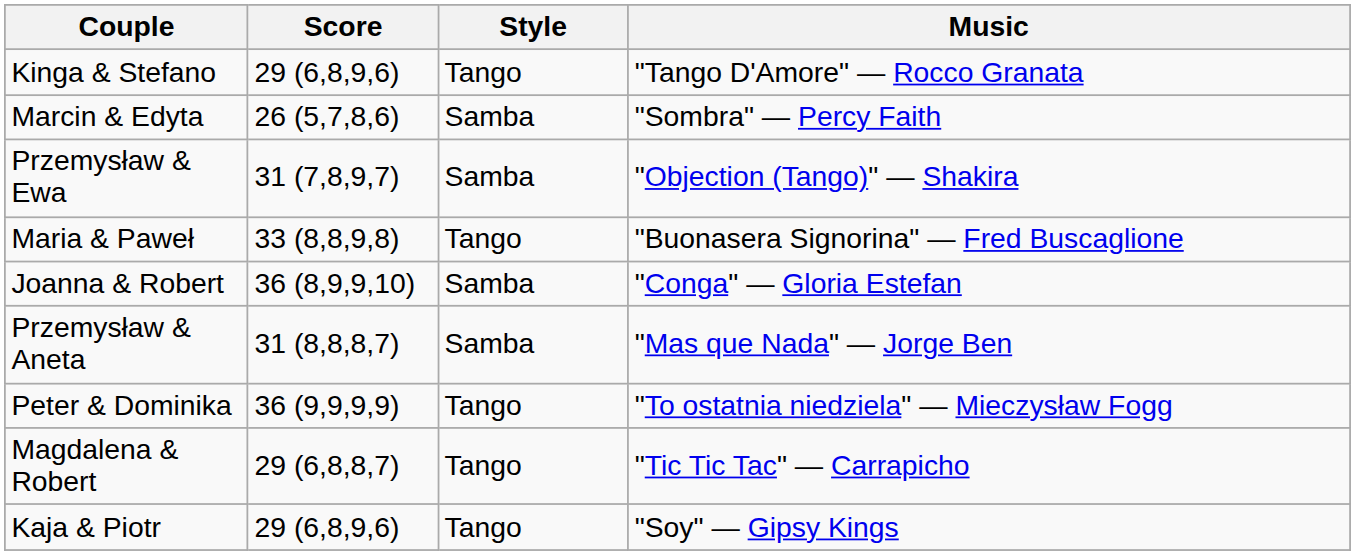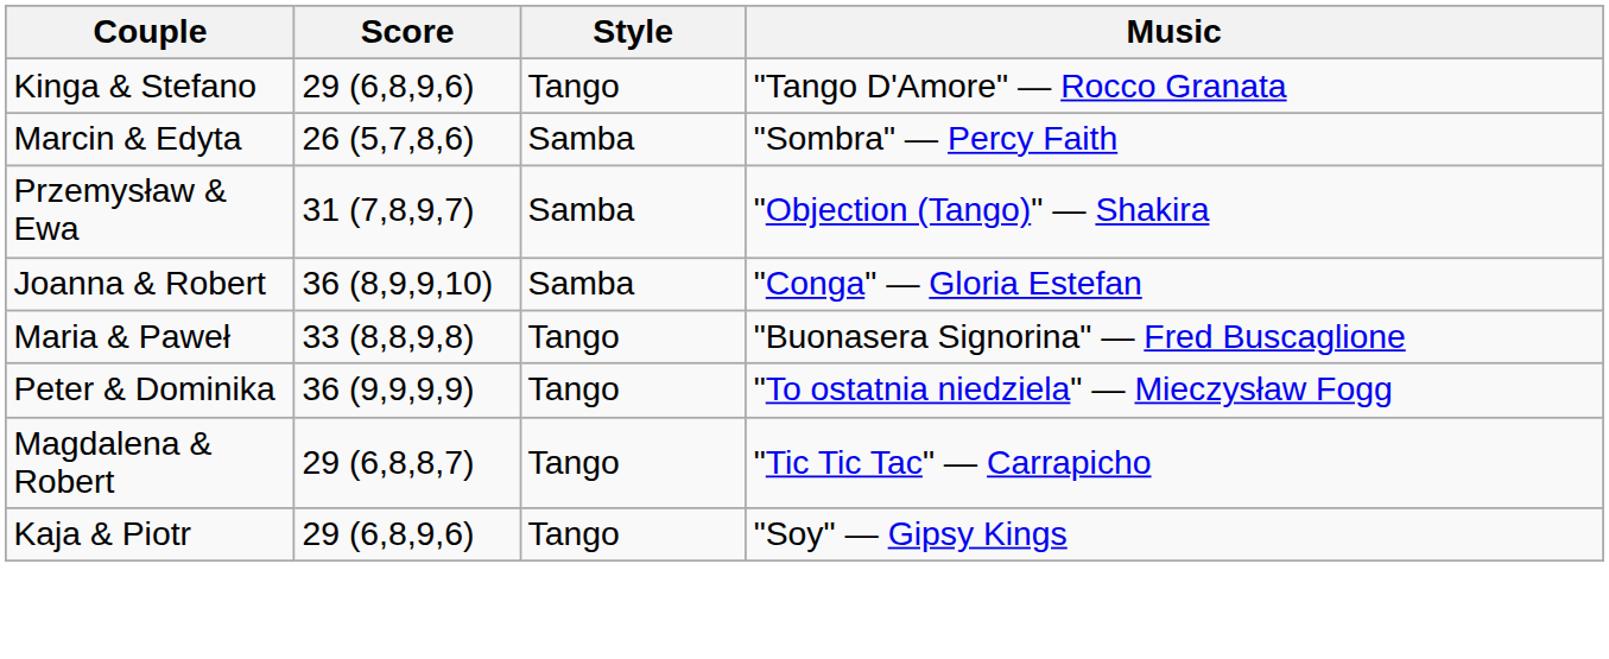rows swapped: Joanna & Robert <-> Maria & Paweł
- row: Przemysław & Aneta | 31 (8,8,8,7) | Samba | "Mas que Nada" — Jorge Ben
